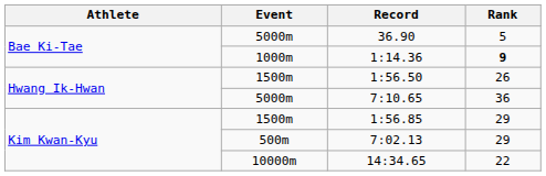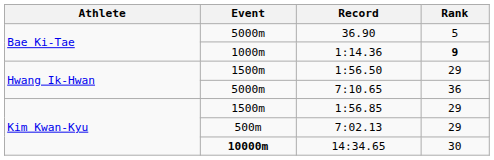1:56.50 | Rank: 26 -> 29
14:34.65 | Event: normal -> bold
14:34.65 | Rank: 22 -> 30
